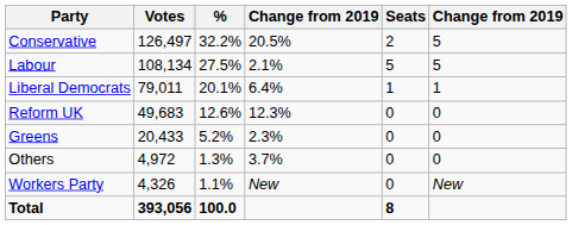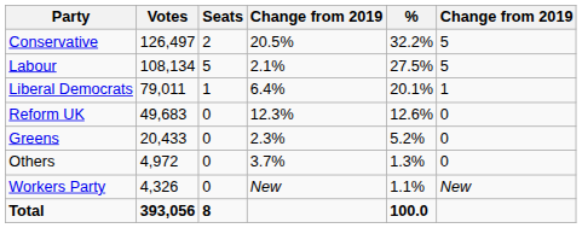columns swapped: % <-> Seats
